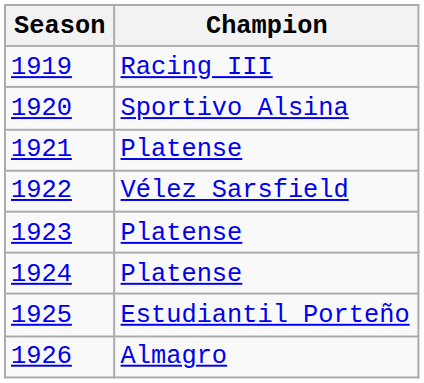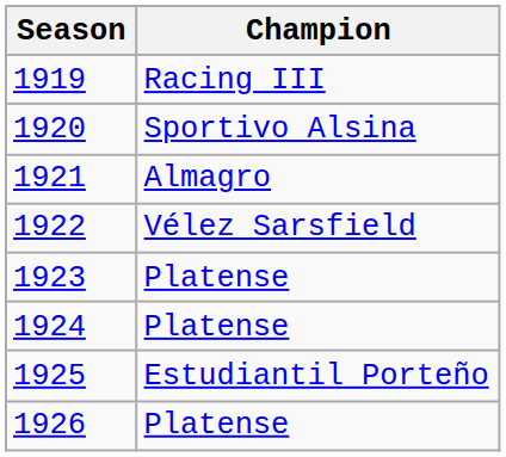1921 | Champion: Platense -> Almagro
1926 | Champion: Almagro -> Platense
